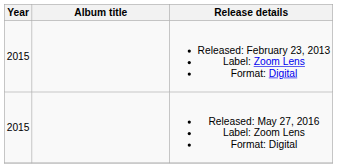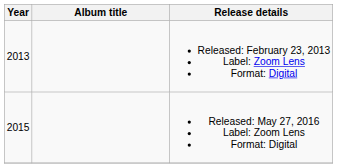Released: February 23, 2013 Label: Zoom Lens Format: Digital | Year: 2015 -> 2013
